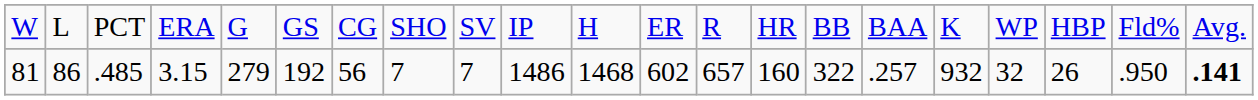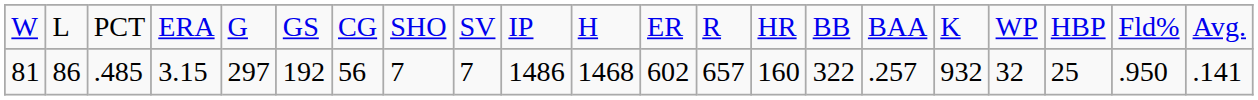81 | column 5: 279 -> 297
81 | column 19: 26 -> 25
81 | column 21: bold -> normal
